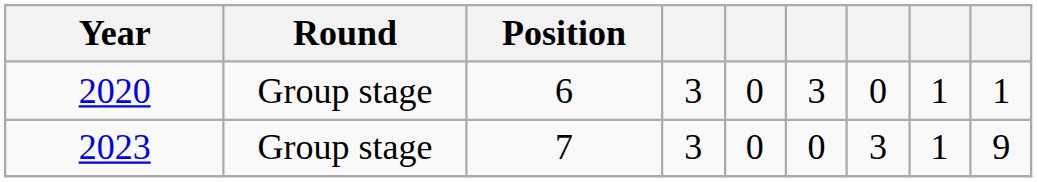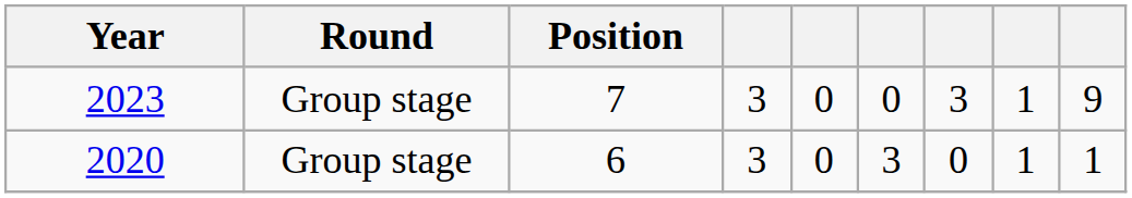rows swapped: 2020 <-> 2023
